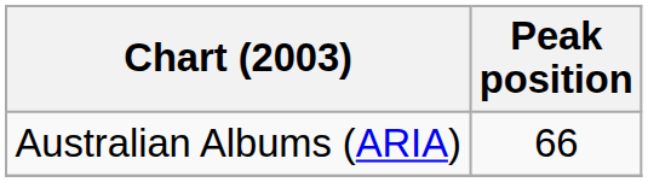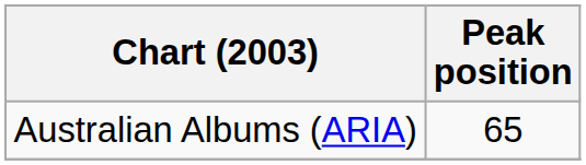Australian Albums (ARIA) | Peak position: 66 -> 65
